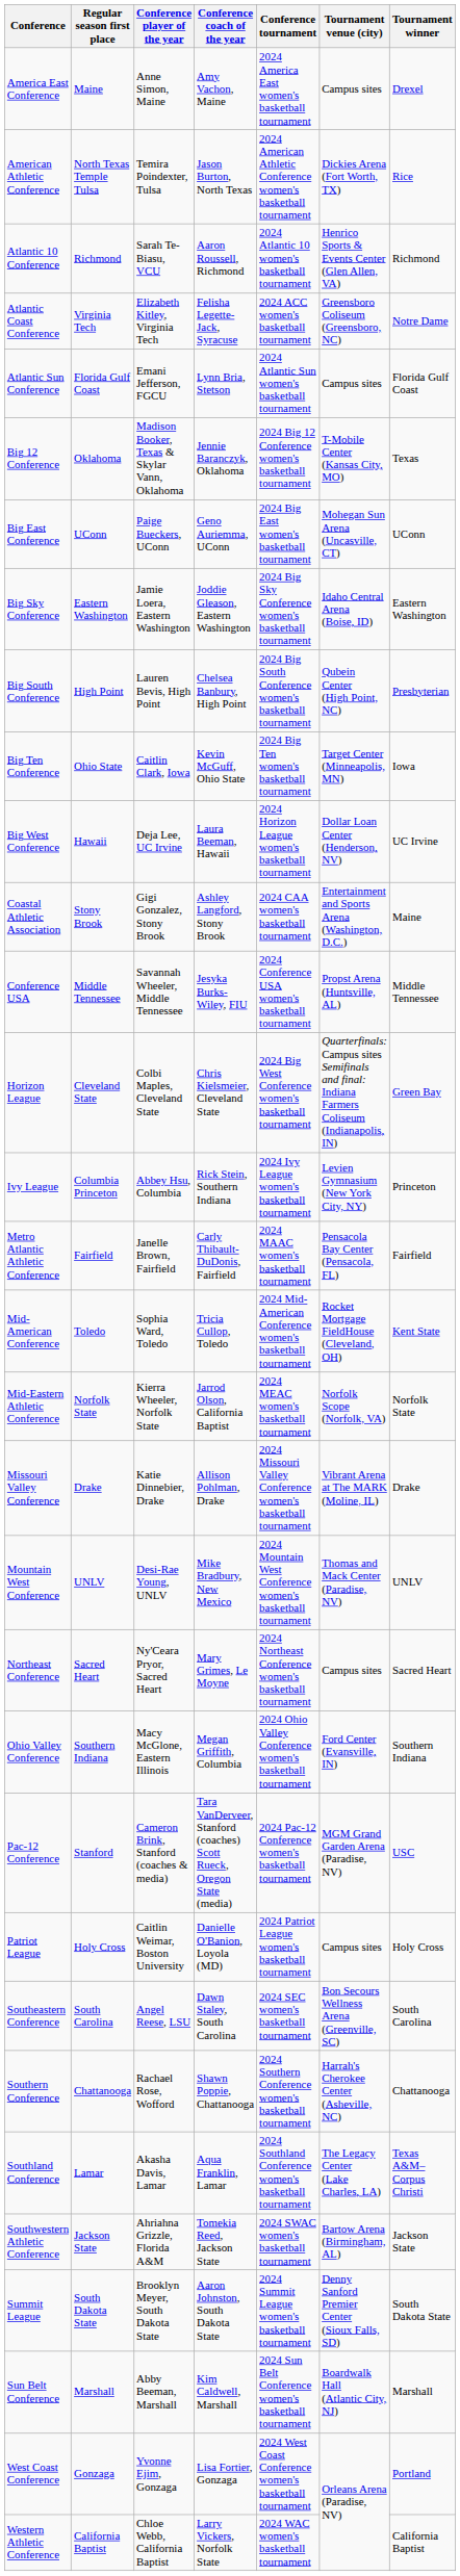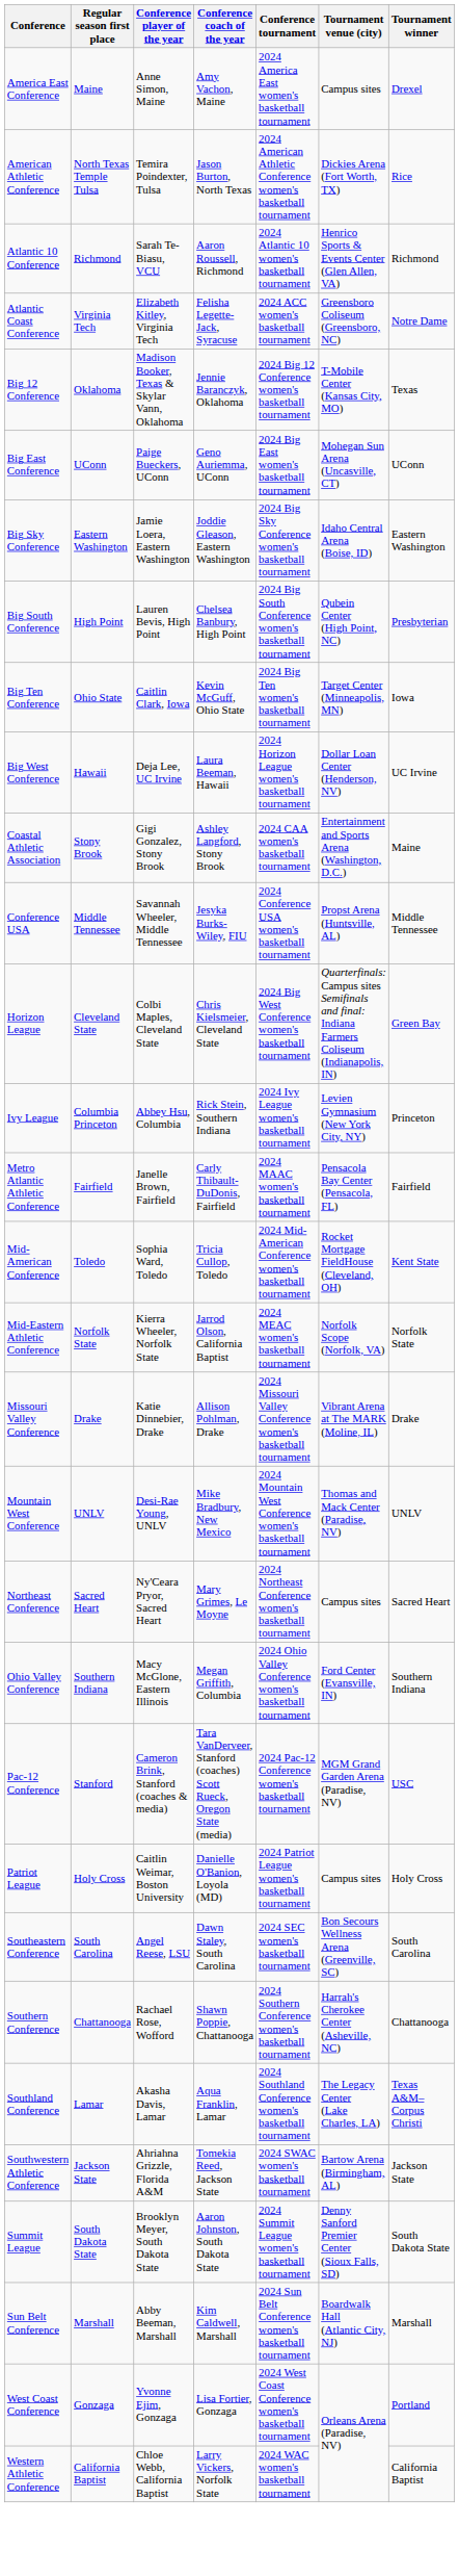- row: Atlantic Sun Conference | Florida Gulf Coast | Emani Jefferson, FGCU | Lynn Bria, Stetson | 2024 Atlantic Sun women's basketball tournament | Campus sites | Florida Gulf Coast
